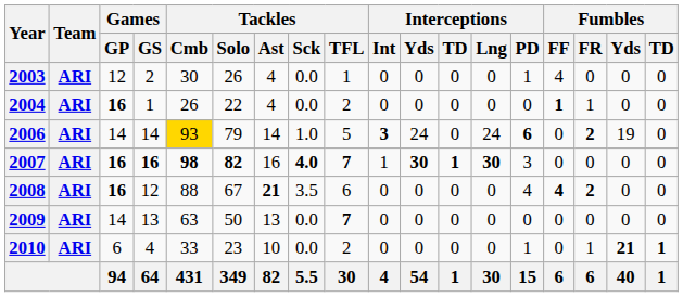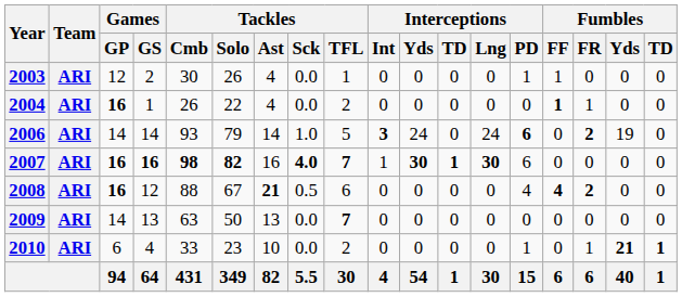2003 | Fumbles / FF: 4 -> 1
2006 | Tackles / Cmb: gold background -> no background
2007 | Interceptions / PD: 3 -> 6
2008 | Tackles / Sck: 3.5 -> 0.5
